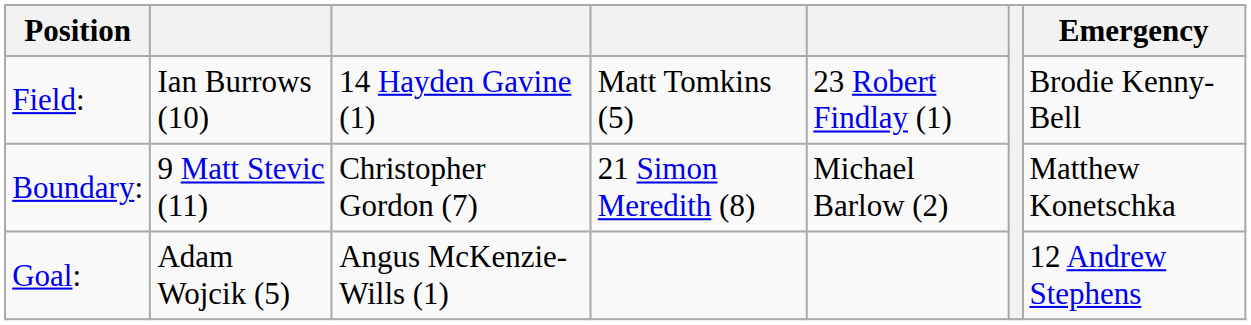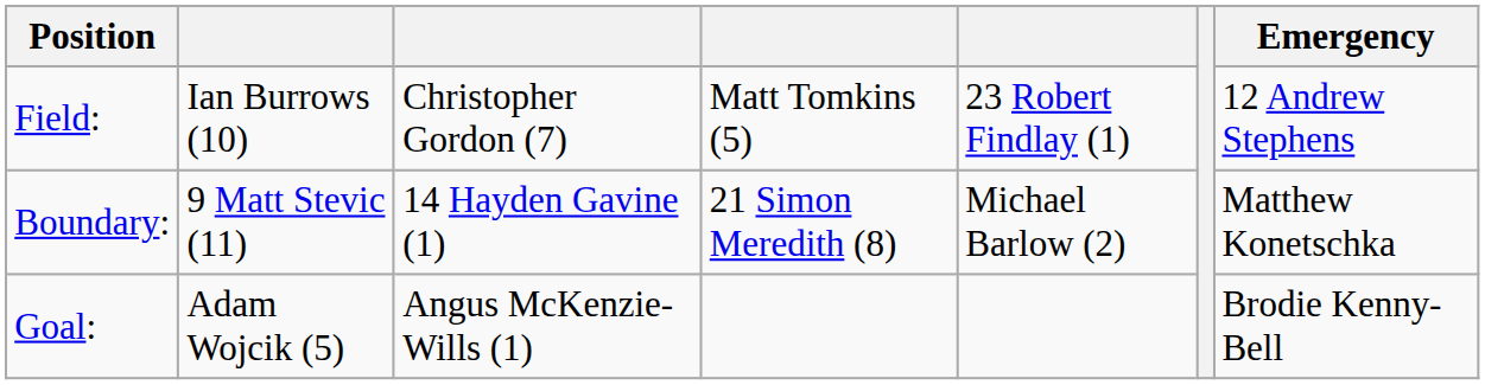Field: | column 3: 14 Hayden Gavine (1) -> Christopher Gordon (7)
Field: | Emergency: Brodie Kenny-Bell -> 12 Andrew Stephens
Boundary: | column 3: Christopher Gordon (7) -> 14 Hayden Gavine (1)
Goal: | Emergency: 12 Andrew Stephens -> Brodie Kenny-Bell
